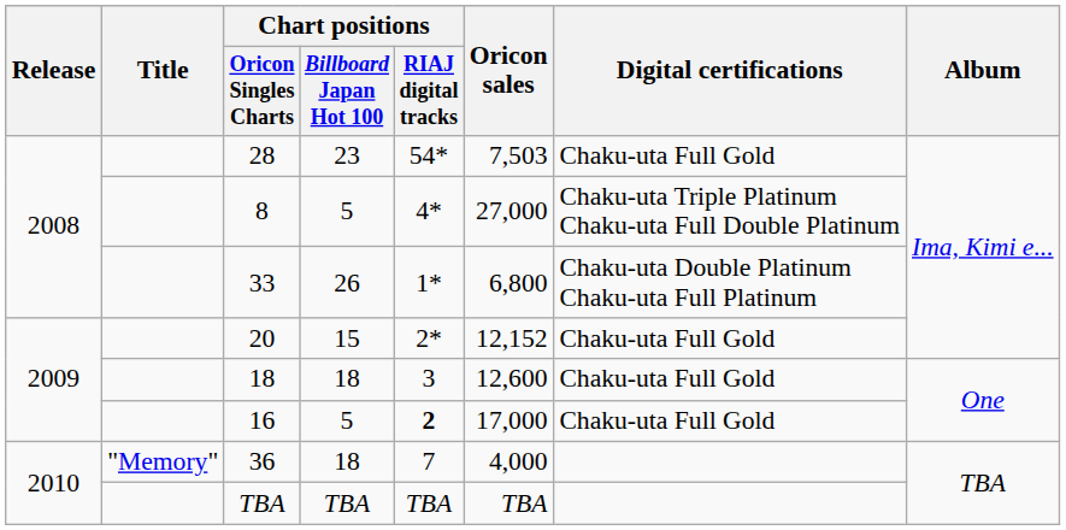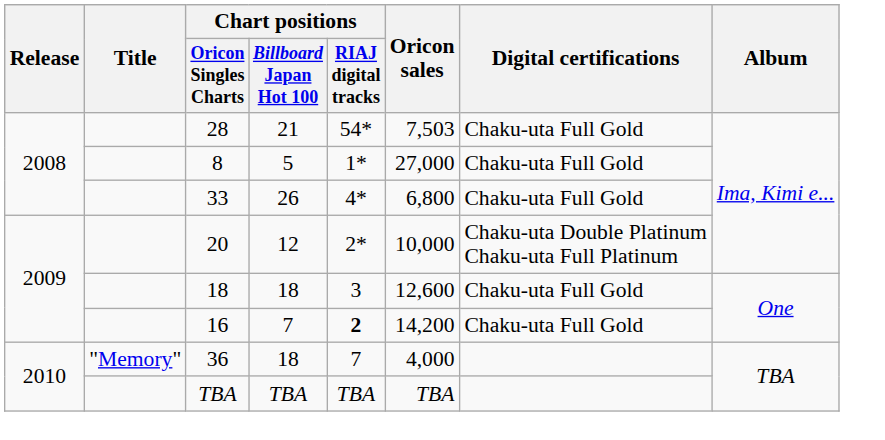28 | Chart positions / Billboard Japan Hot 100: 23 -> 21
8 | Chart positions / RIAJ digital tracks: 4* -> 1*
8 | Digital certifications: Chaku-uta Triple Platinum Chaku-uta Full Double Platinum -> Chaku-uta Full Gold
33 | Chart positions / RIAJ digital tracks: 1* -> 4*
33 | Digital certifications: Chaku-uta Double Platinum Chaku-uta Full Platinum -> Chaku-uta Full Gold
20 | Chart positions / Billboard Japan Hot 100: 15 -> 12
20 | Oricon sales: 12,152 -> 10,000
20 | Digital certifications: Chaku-uta Full Gold -> Chaku-uta Double Platinum Chaku-uta Full Platinum
16 | Chart positions / Billboard Japan Hot 100: 5 -> 7
16 | Oricon sales: 17,000 -> 14,200
